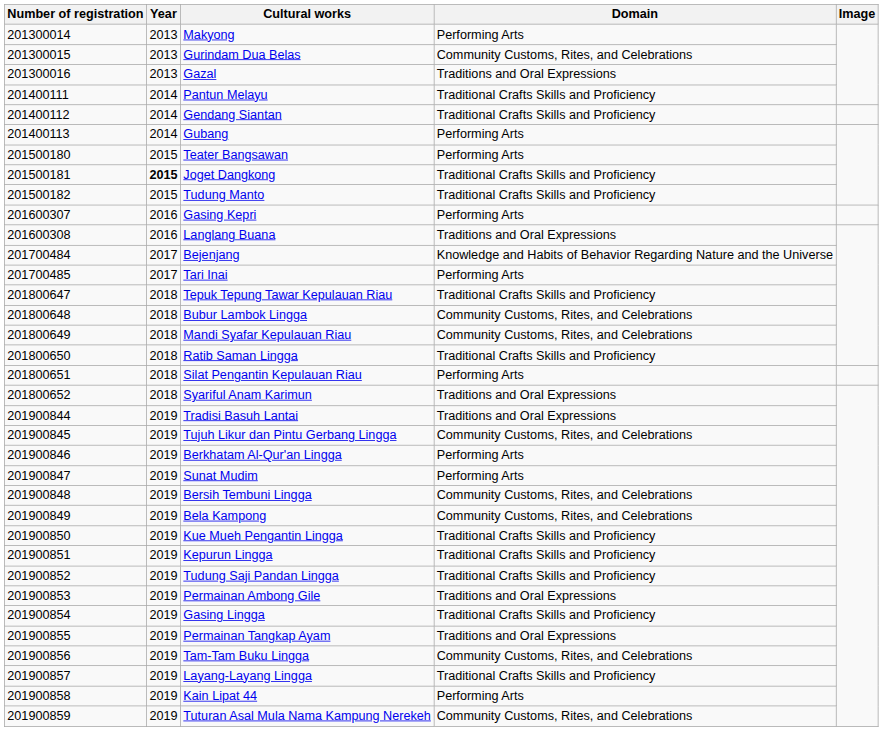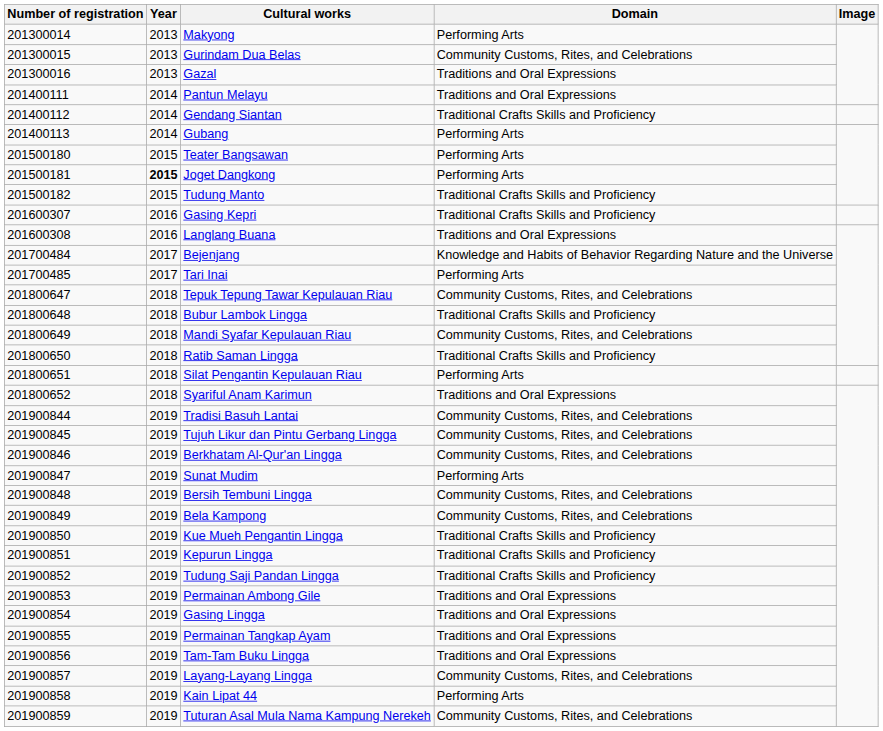Pantun Melayu | Domain: Traditional Crafts Skills and Proficiency -> Traditions and Oral Expressions
Joget Dangkong | Domain: Traditional Crafts Skills and Proficiency -> Performing Arts
Gasing Kepri | Domain: Performing Arts -> Traditional Crafts Skills and Proficiency
Tepuk Tepung Tawar Kepulauan Riau | Domain: Traditional Crafts Skills and Proficiency -> Community Customs, Rites, and Celebrations
Bubur Lambok Lingga | Domain: Community Customs, Rites, and Celebrations -> Traditional Crafts Skills and Proficiency
Tradisi Basuh Lantai | Domain: Traditions and Oral Expressions -> Community Customs, Rites, and Celebrations
Berkhatam Al-Qur'an Lingga | Domain: Performing Arts -> Community Customs, Rites, and Celebrations
Gasing Lingga | Domain: Traditional Crafts Skills and Proficiency -> Traditions and Oral Expressions
Tam-Tam Buku Lingga | Domain: Community Customs, Rites, and Celebrations -> Traditions and Oral Expressions
Layang-Layang Lingga | Domain: Traditional Crafts Skills and Proficiency -> Community Customs, Rites, and Celebrations
